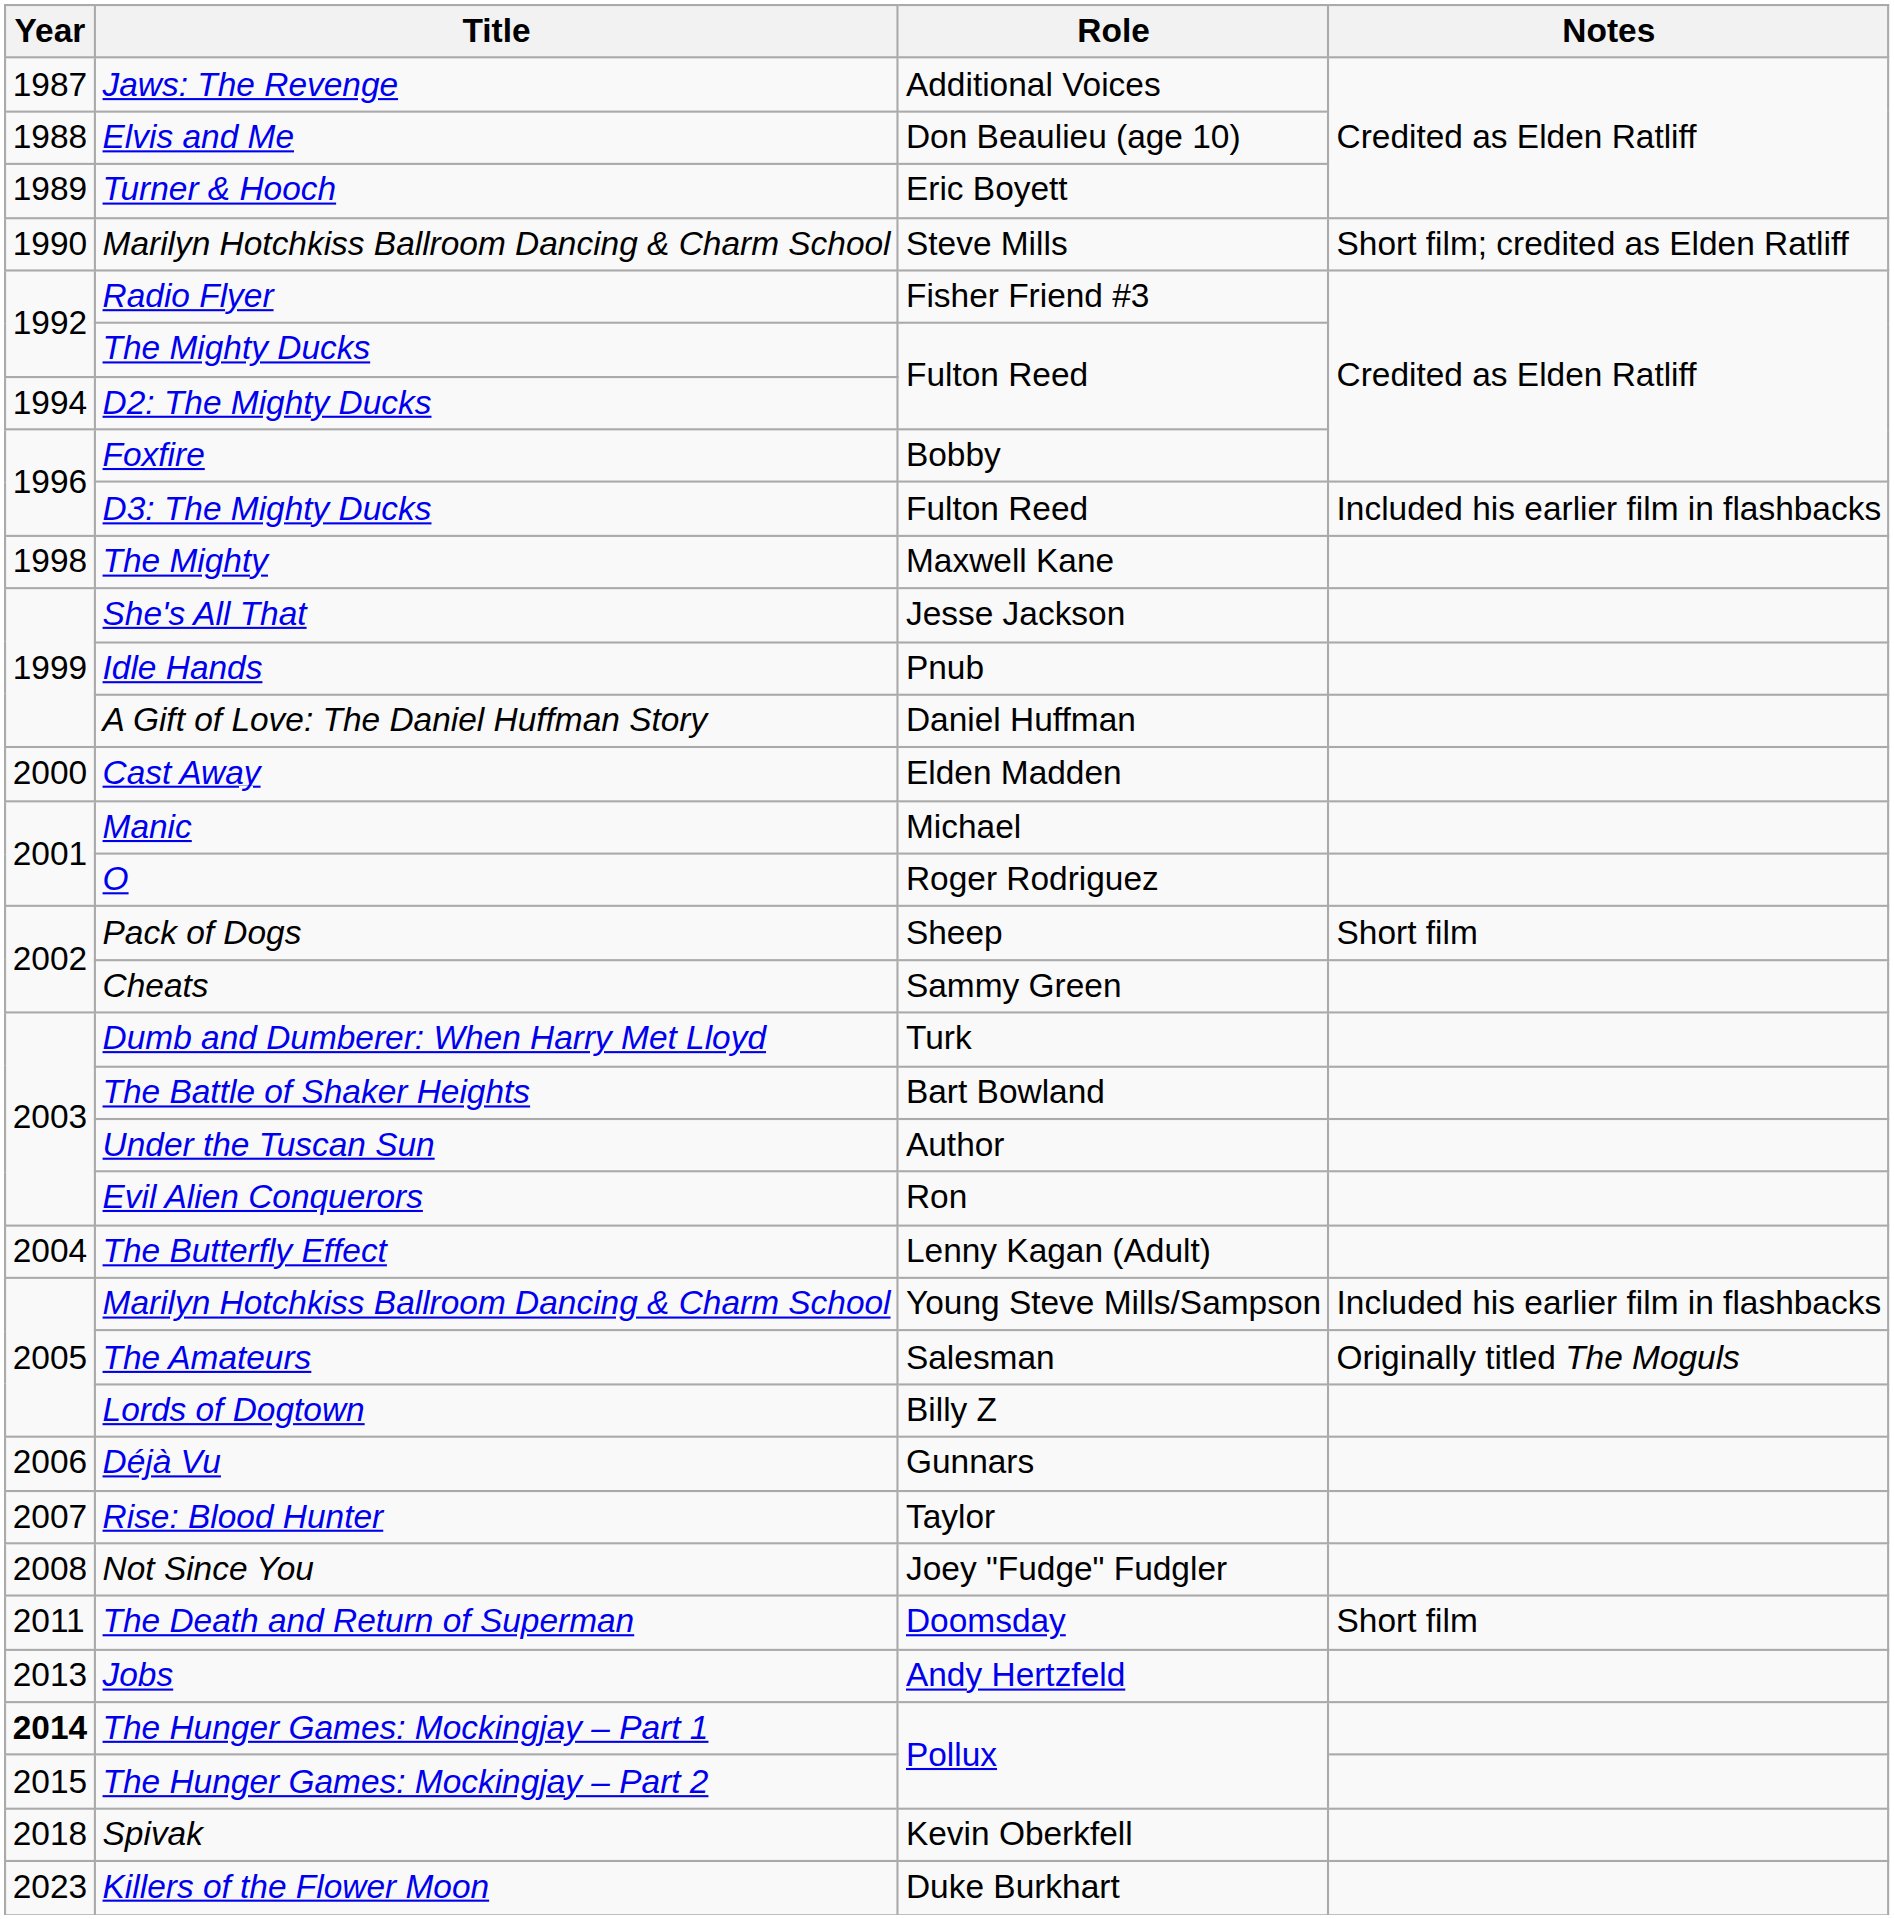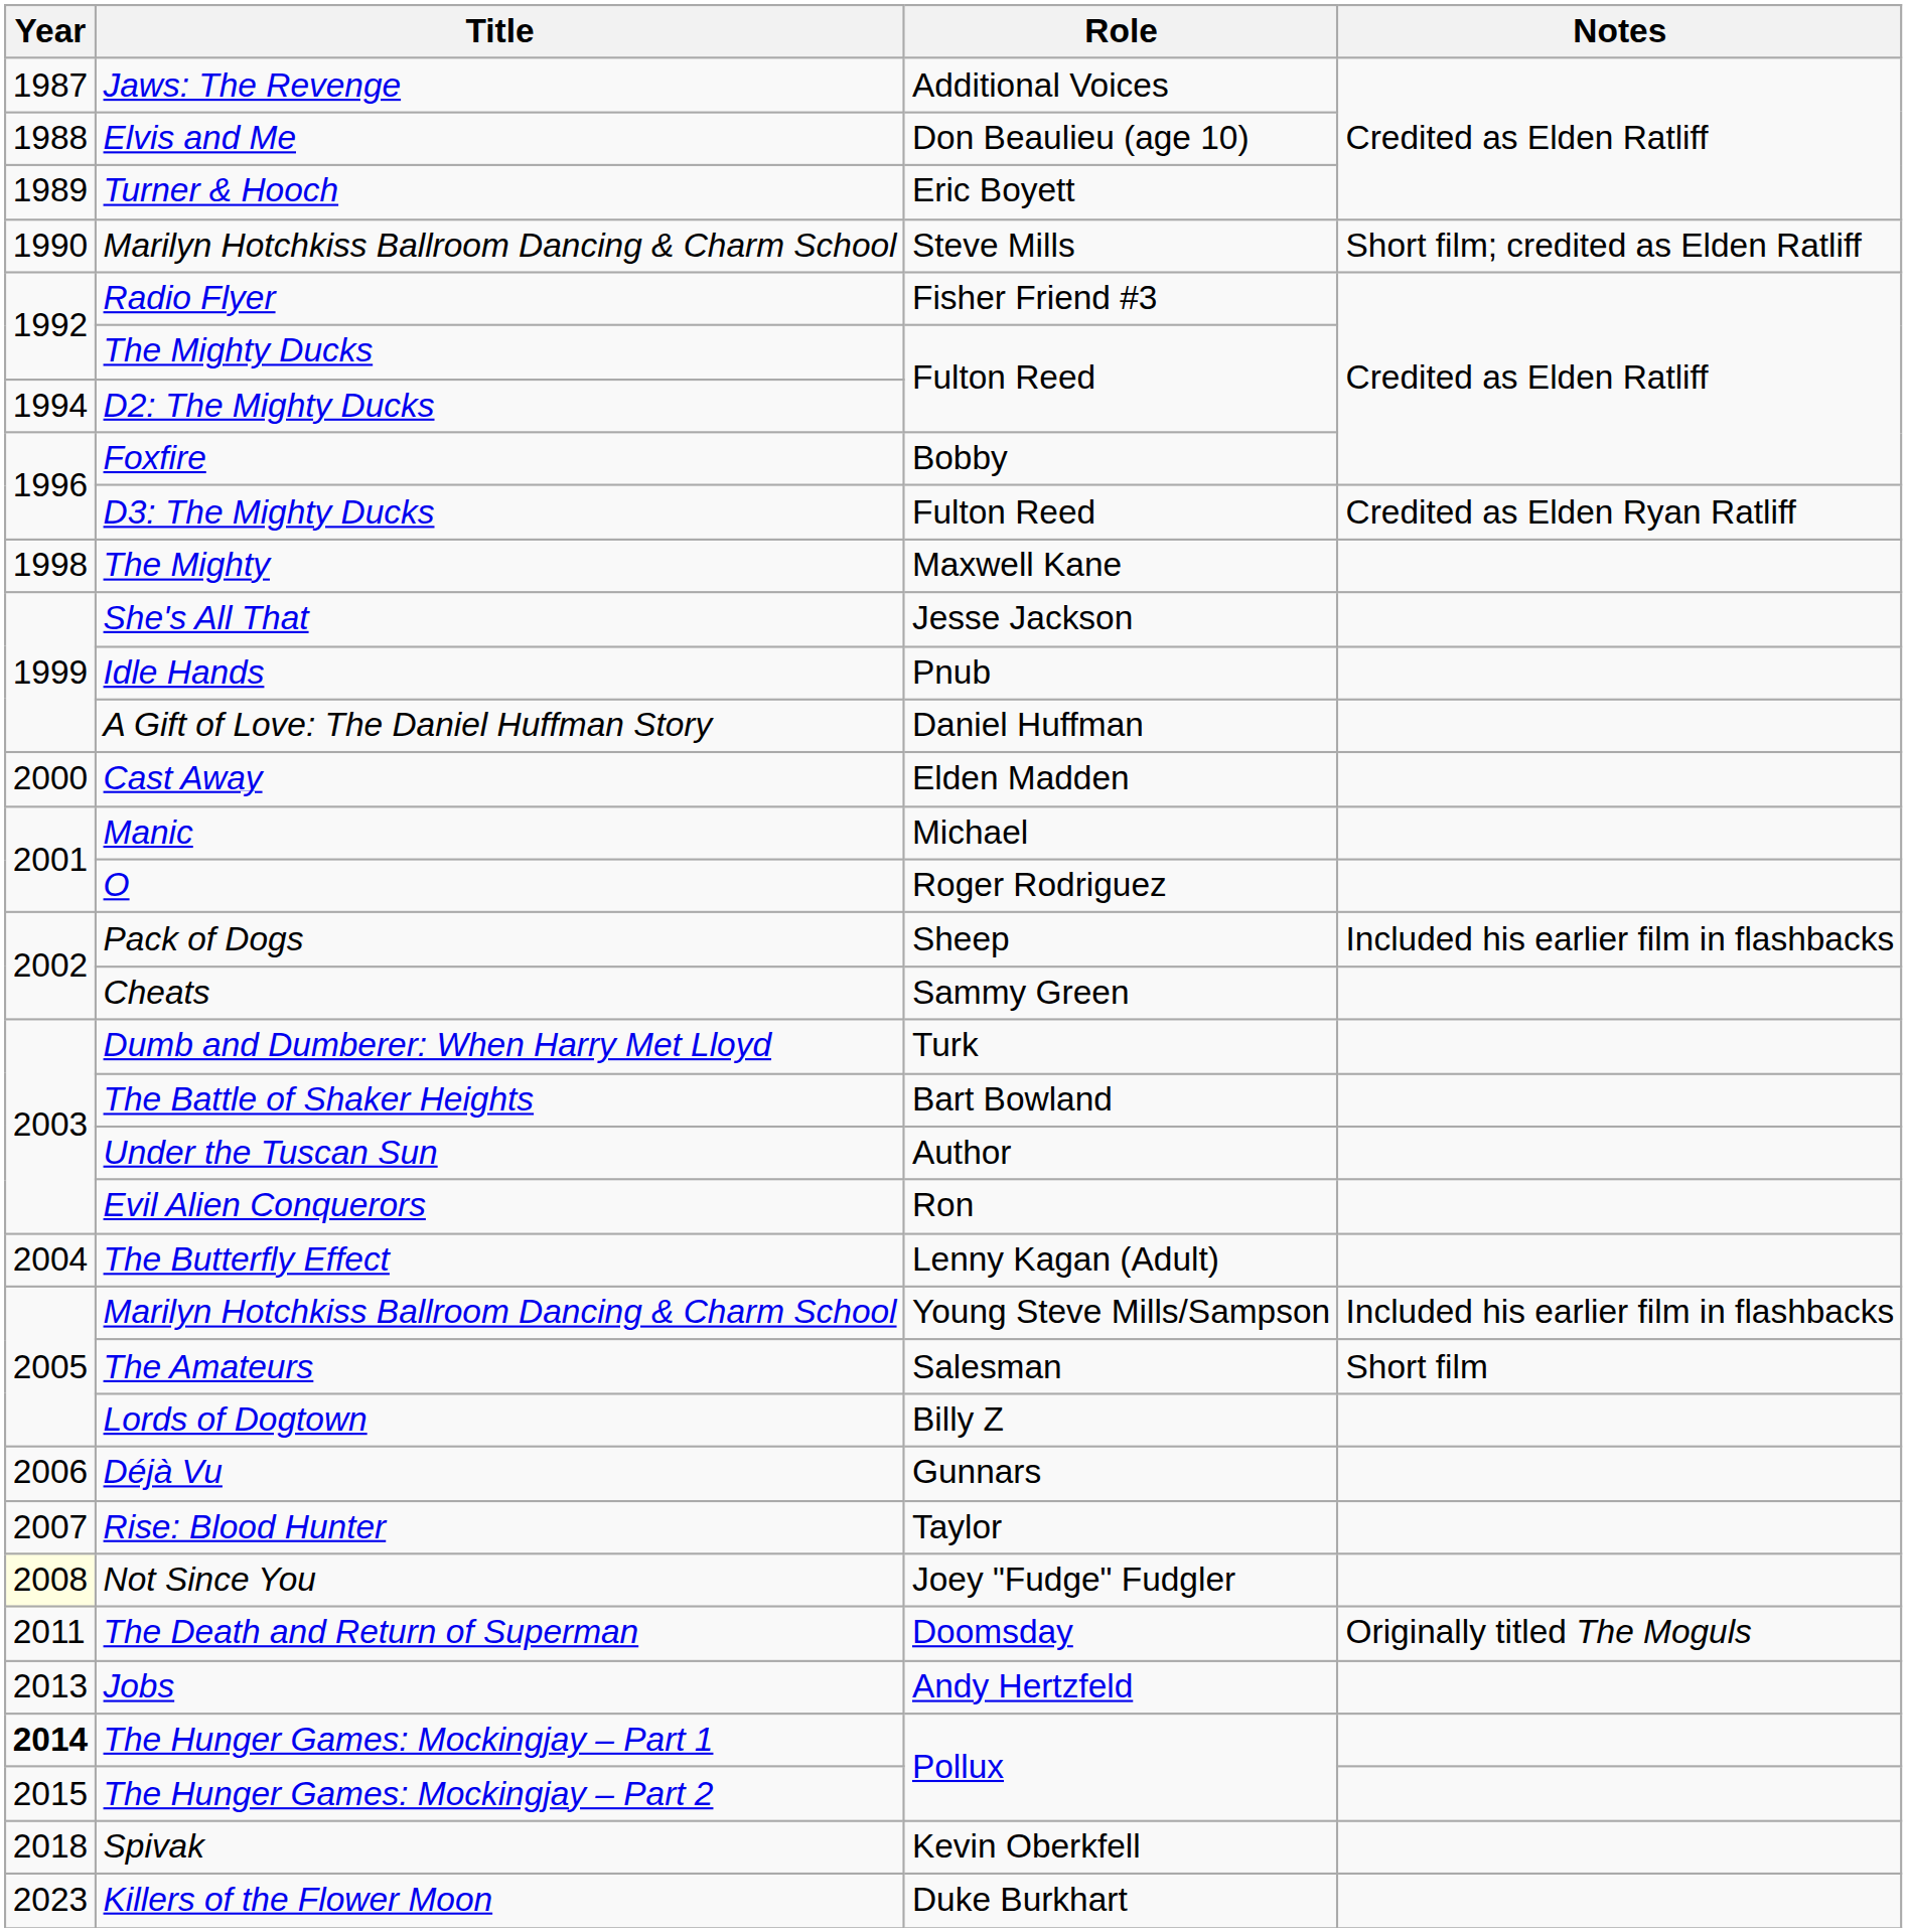D3: The Mighty Ducks | Notes: Included his earlier film in flashbacks -> Credited as Elden Ryan Ratliff
Pack of Dogs | Notes: Short film -> Included his earlier film in flashbacks
The Amateurs | Notes: Originally titled The Moguls -> Short film
Not Since You | Year: no background -> lightyellow background
The Death and Return of Superman | Notes: Short film -> Originally titled The Moguls
